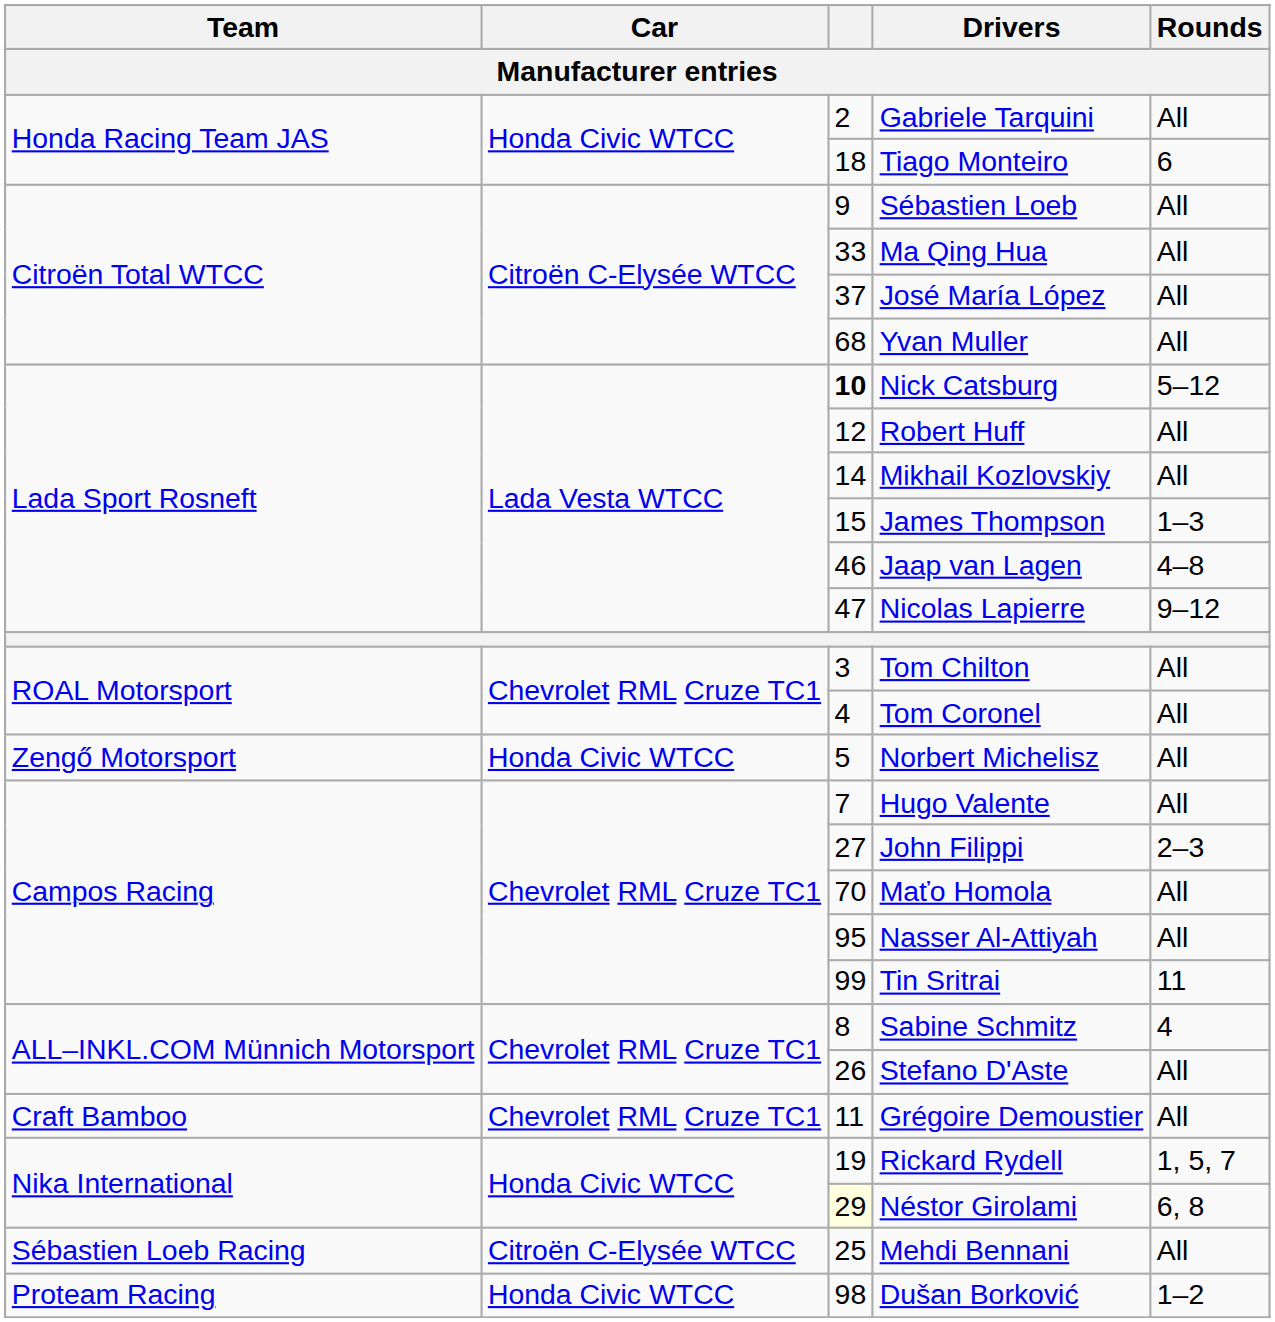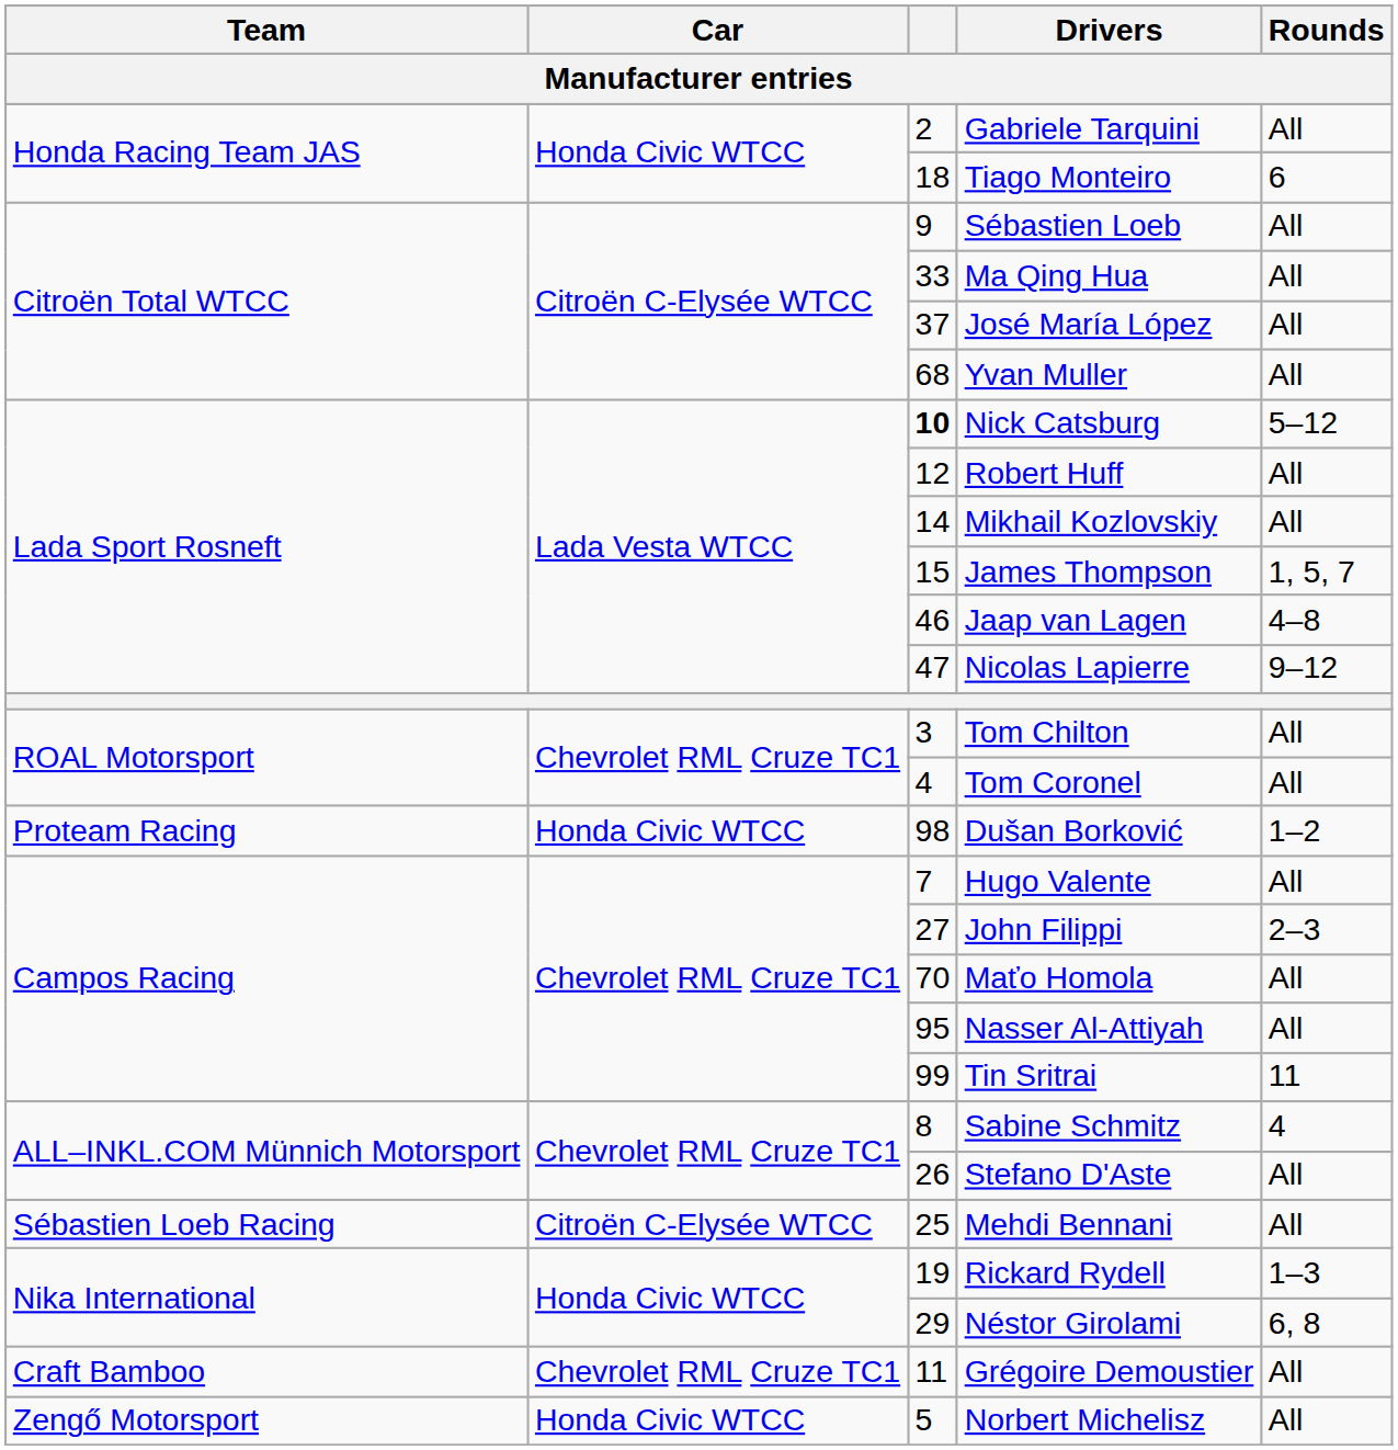James Thompson | Rounds: 1–3 -> 1, 5, 7
rows swapped: Norbert Michelisz <-> Dušan Borković
rows swapped: Grégoire Demoustier <-> Mehdi Bennani
Rickard Rydell | Rounds: 1, 5, 7 -> 1–3
Néstor Girolami | column 3: lightyellow background -> no background
